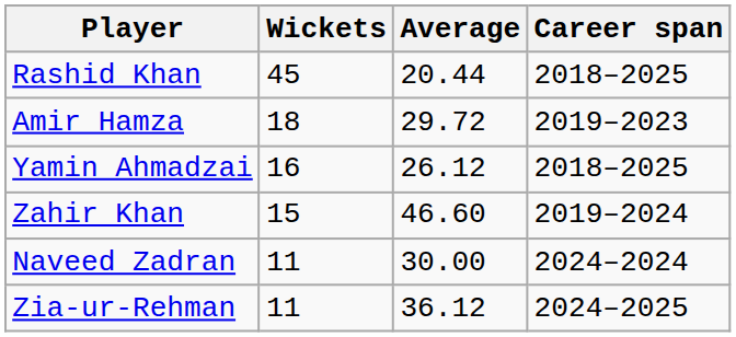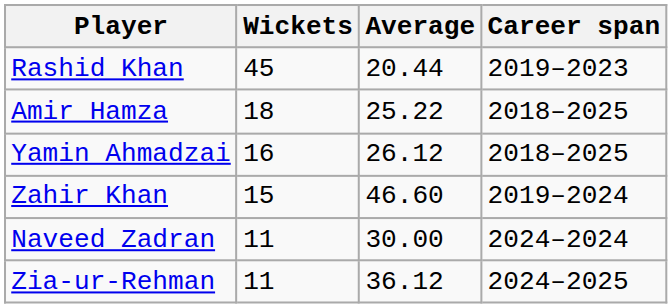Rashid Khan | Career span: 2018–2025 -> 2019–2023
Amir Hamza | Average: 29.72 -> 25.22
Amir Hamza | Career span: 2019–2023 -> 2018–2025
